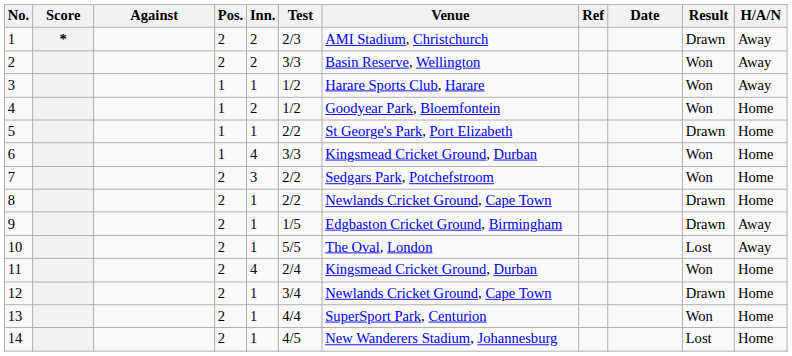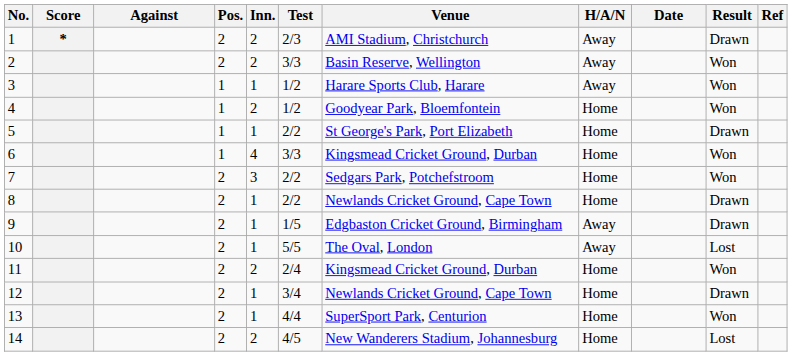columns swapped: H/A/N <-> Ref
11 | Inn.: 4 -> 2
14 | Inn.: 1 -> 2
